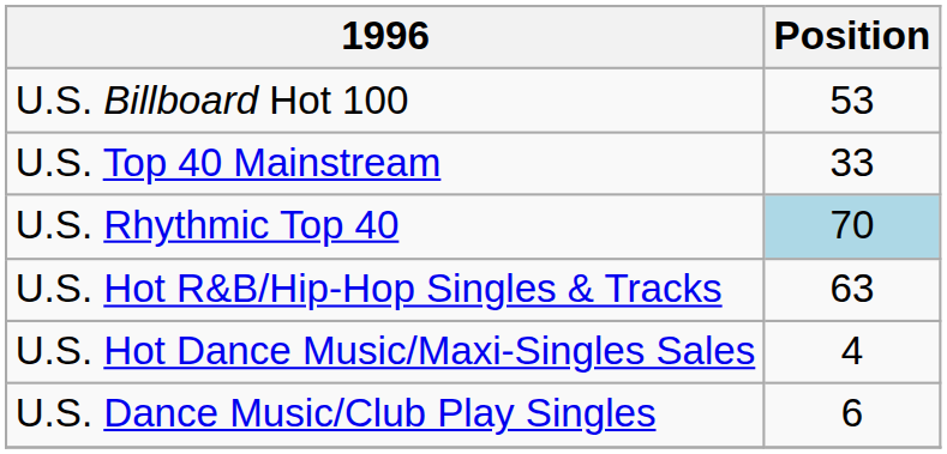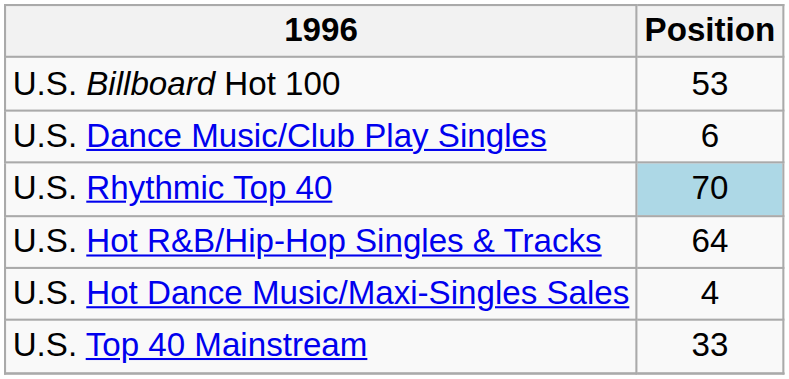rows swapped: U.S. Top 40 Mainstream <-> U.S. Dance Music/Club Play Singles
U.S. Hot R&B/Hip-Hop Singles & Tracks | Position: 63 -> 64
